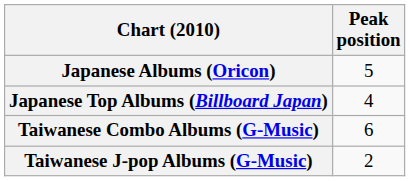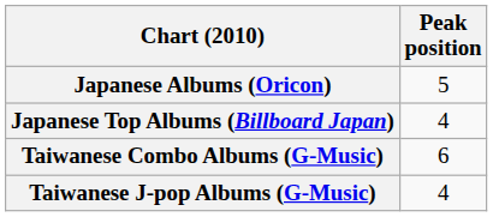Taiwanese J-pop Albums (G-Music) | Peak position: 2 -> 4
